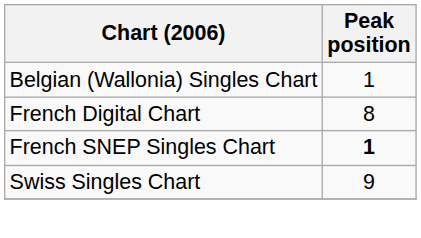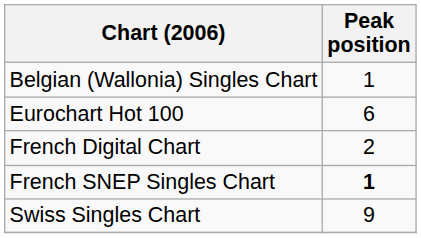+ row: Eurochart Hot 100 | 6
French Digital Chart | Peak position: 8 -> 2
